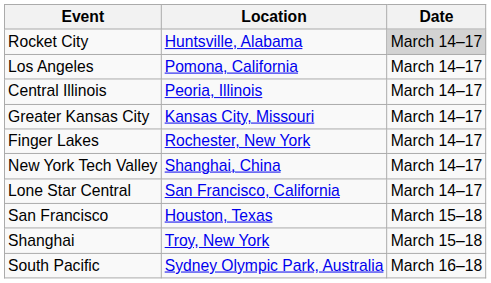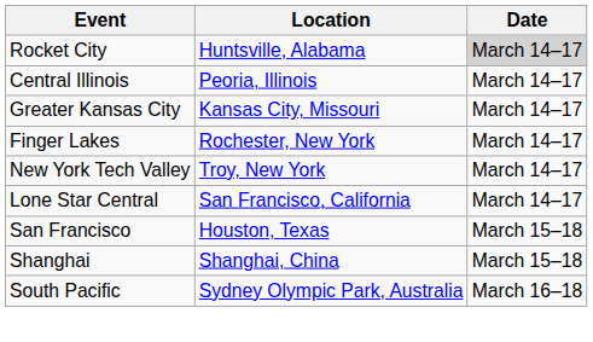- row: Los Angeles | Pomona, California | March 14–17
New York Tech Valley | Location: Shanghai, China -> Troy, New York
Shanghai | Location: Troy, New York -> Shanghai, China
